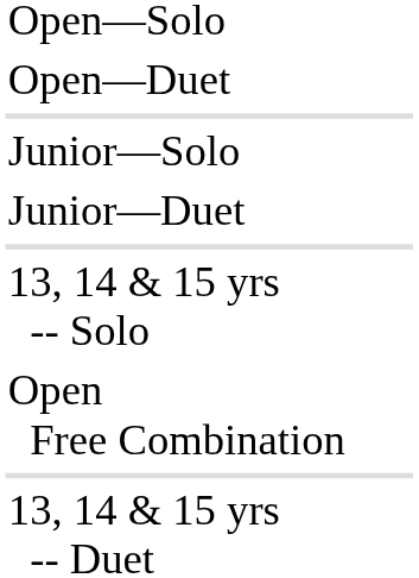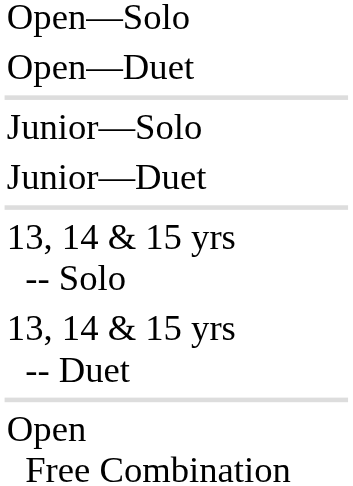rows swapped: 13, 14 & 15 yrs -- Duet <-> Open Free Combination
